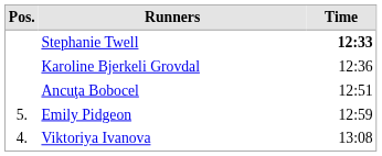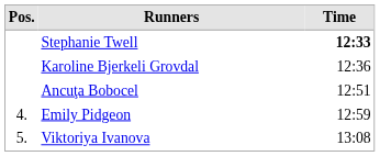Emily Pidgeon | Pos.: 5. -> 4.
Viktoriya Ivanova | Pos.: 4. -> 5.
